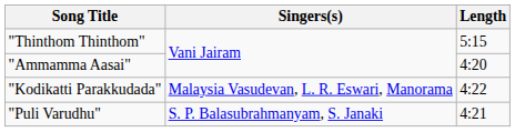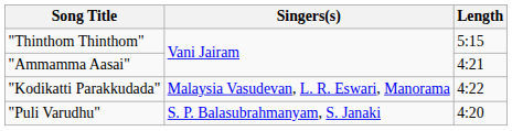"Ammamma Aasai" | Length: 4:20 -> 4:21
"Puli Varudhu" | Length: 4:21 -> 4:20
